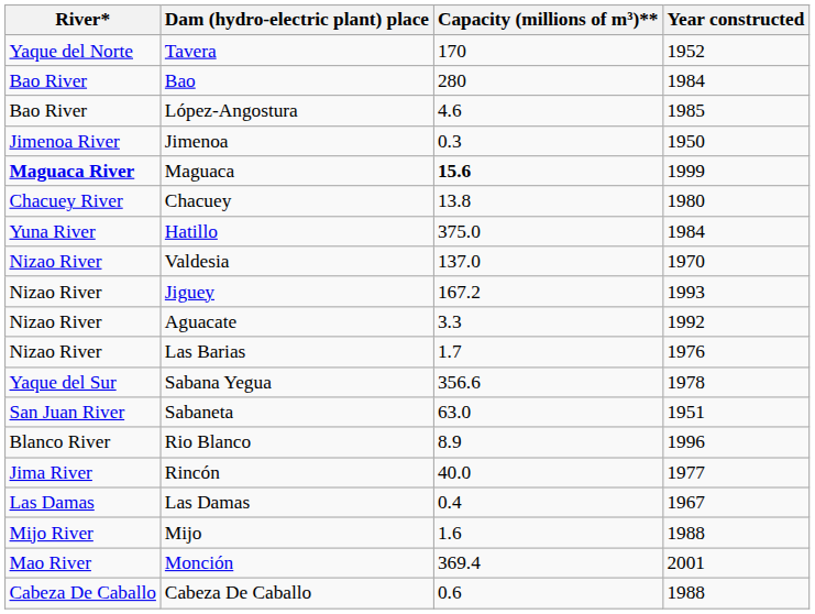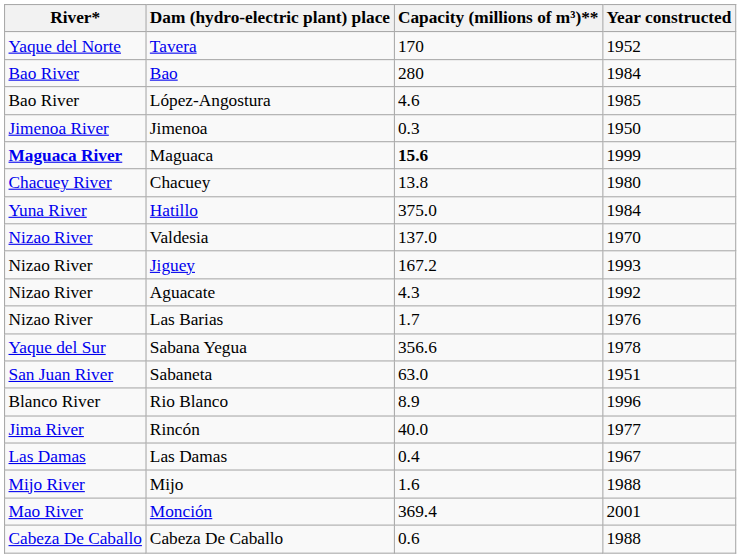Aguacate | Capacity (millions of m³)**: 3.3 -> 4.3
